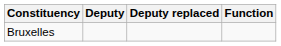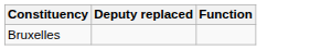- column: Deputy
